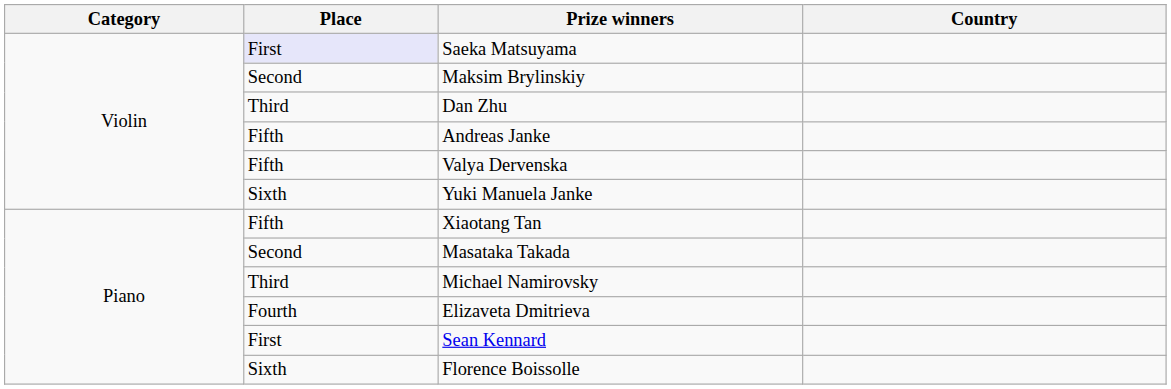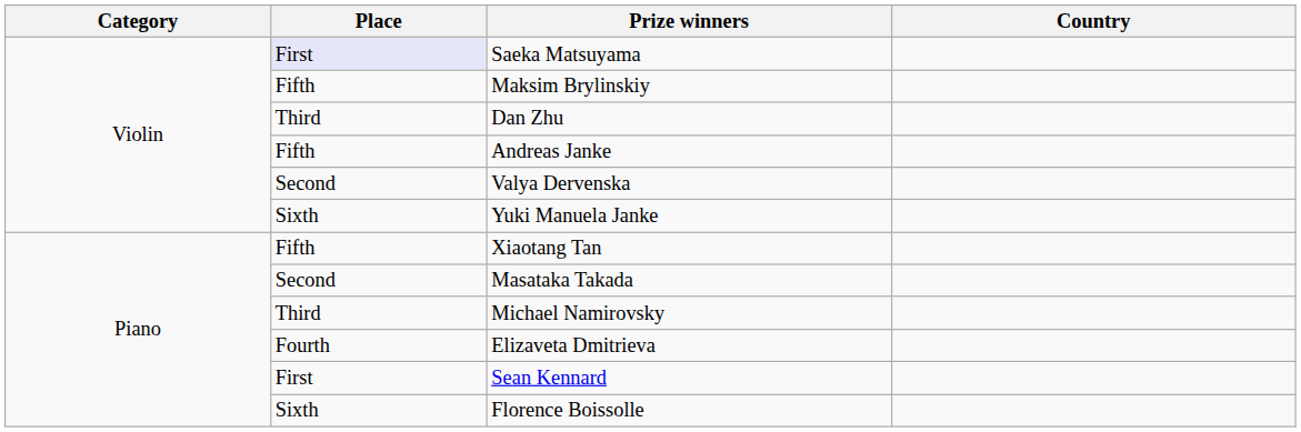Maksim Brylinskiy | Place: Second -> Fifth
Valya Dervenska | Place: Fifth -> Second
